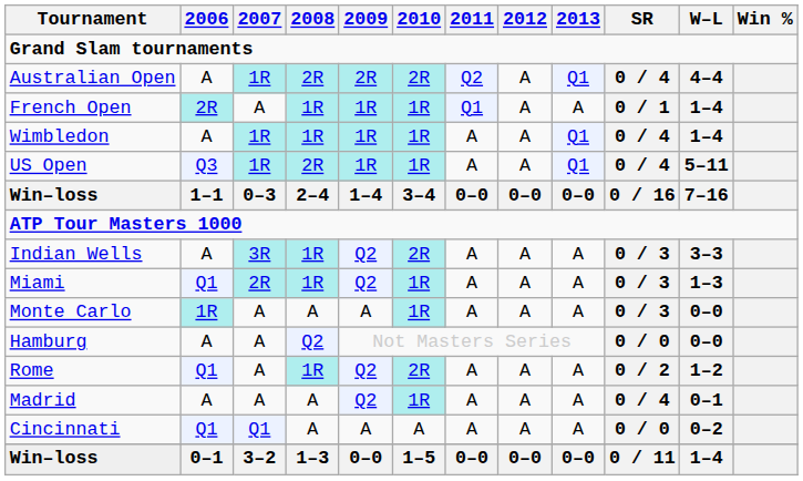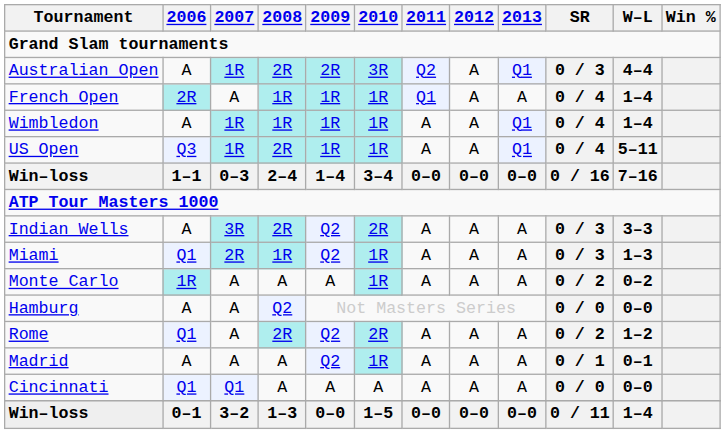Australian Open | 2010: 2R -> 3R
Australian Open | SR: 0 / 4 -> 0 / 3
French Open | SR: 0 / 1 -> 0 / 4
Indian Wells | 2008: 1R -> 2R
Monte Carlo | SR: 0 / 3 -> 0 / 2
Monte Carlo | W–L: 0–0 -> 0–2
Rome | 2008: 1R -> 2R
Madrid | SR: 0 / 4 -> 0 / 1
Cincinnati | W–L: 0–2 -> 0–0
